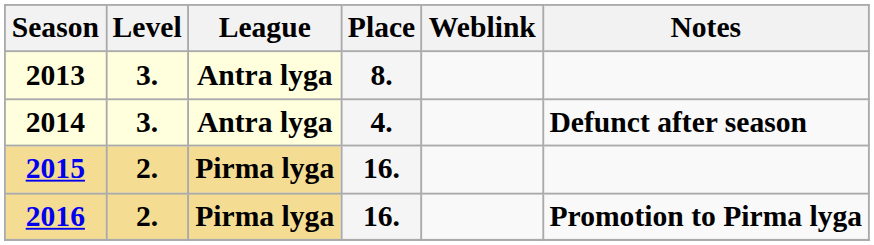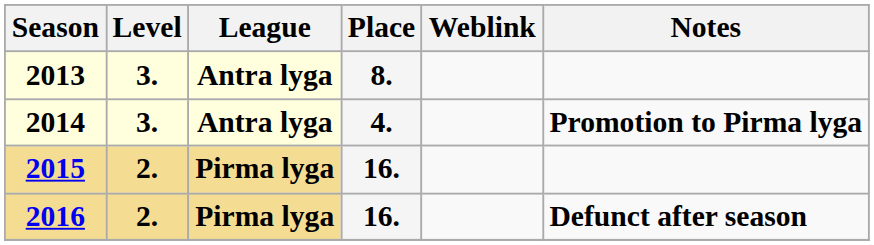2014 | Notes: Defunct after season -> Promotion to Pirma lyga
2016 | Notes: Promotion to Pirma lyga -> Defunct after season
